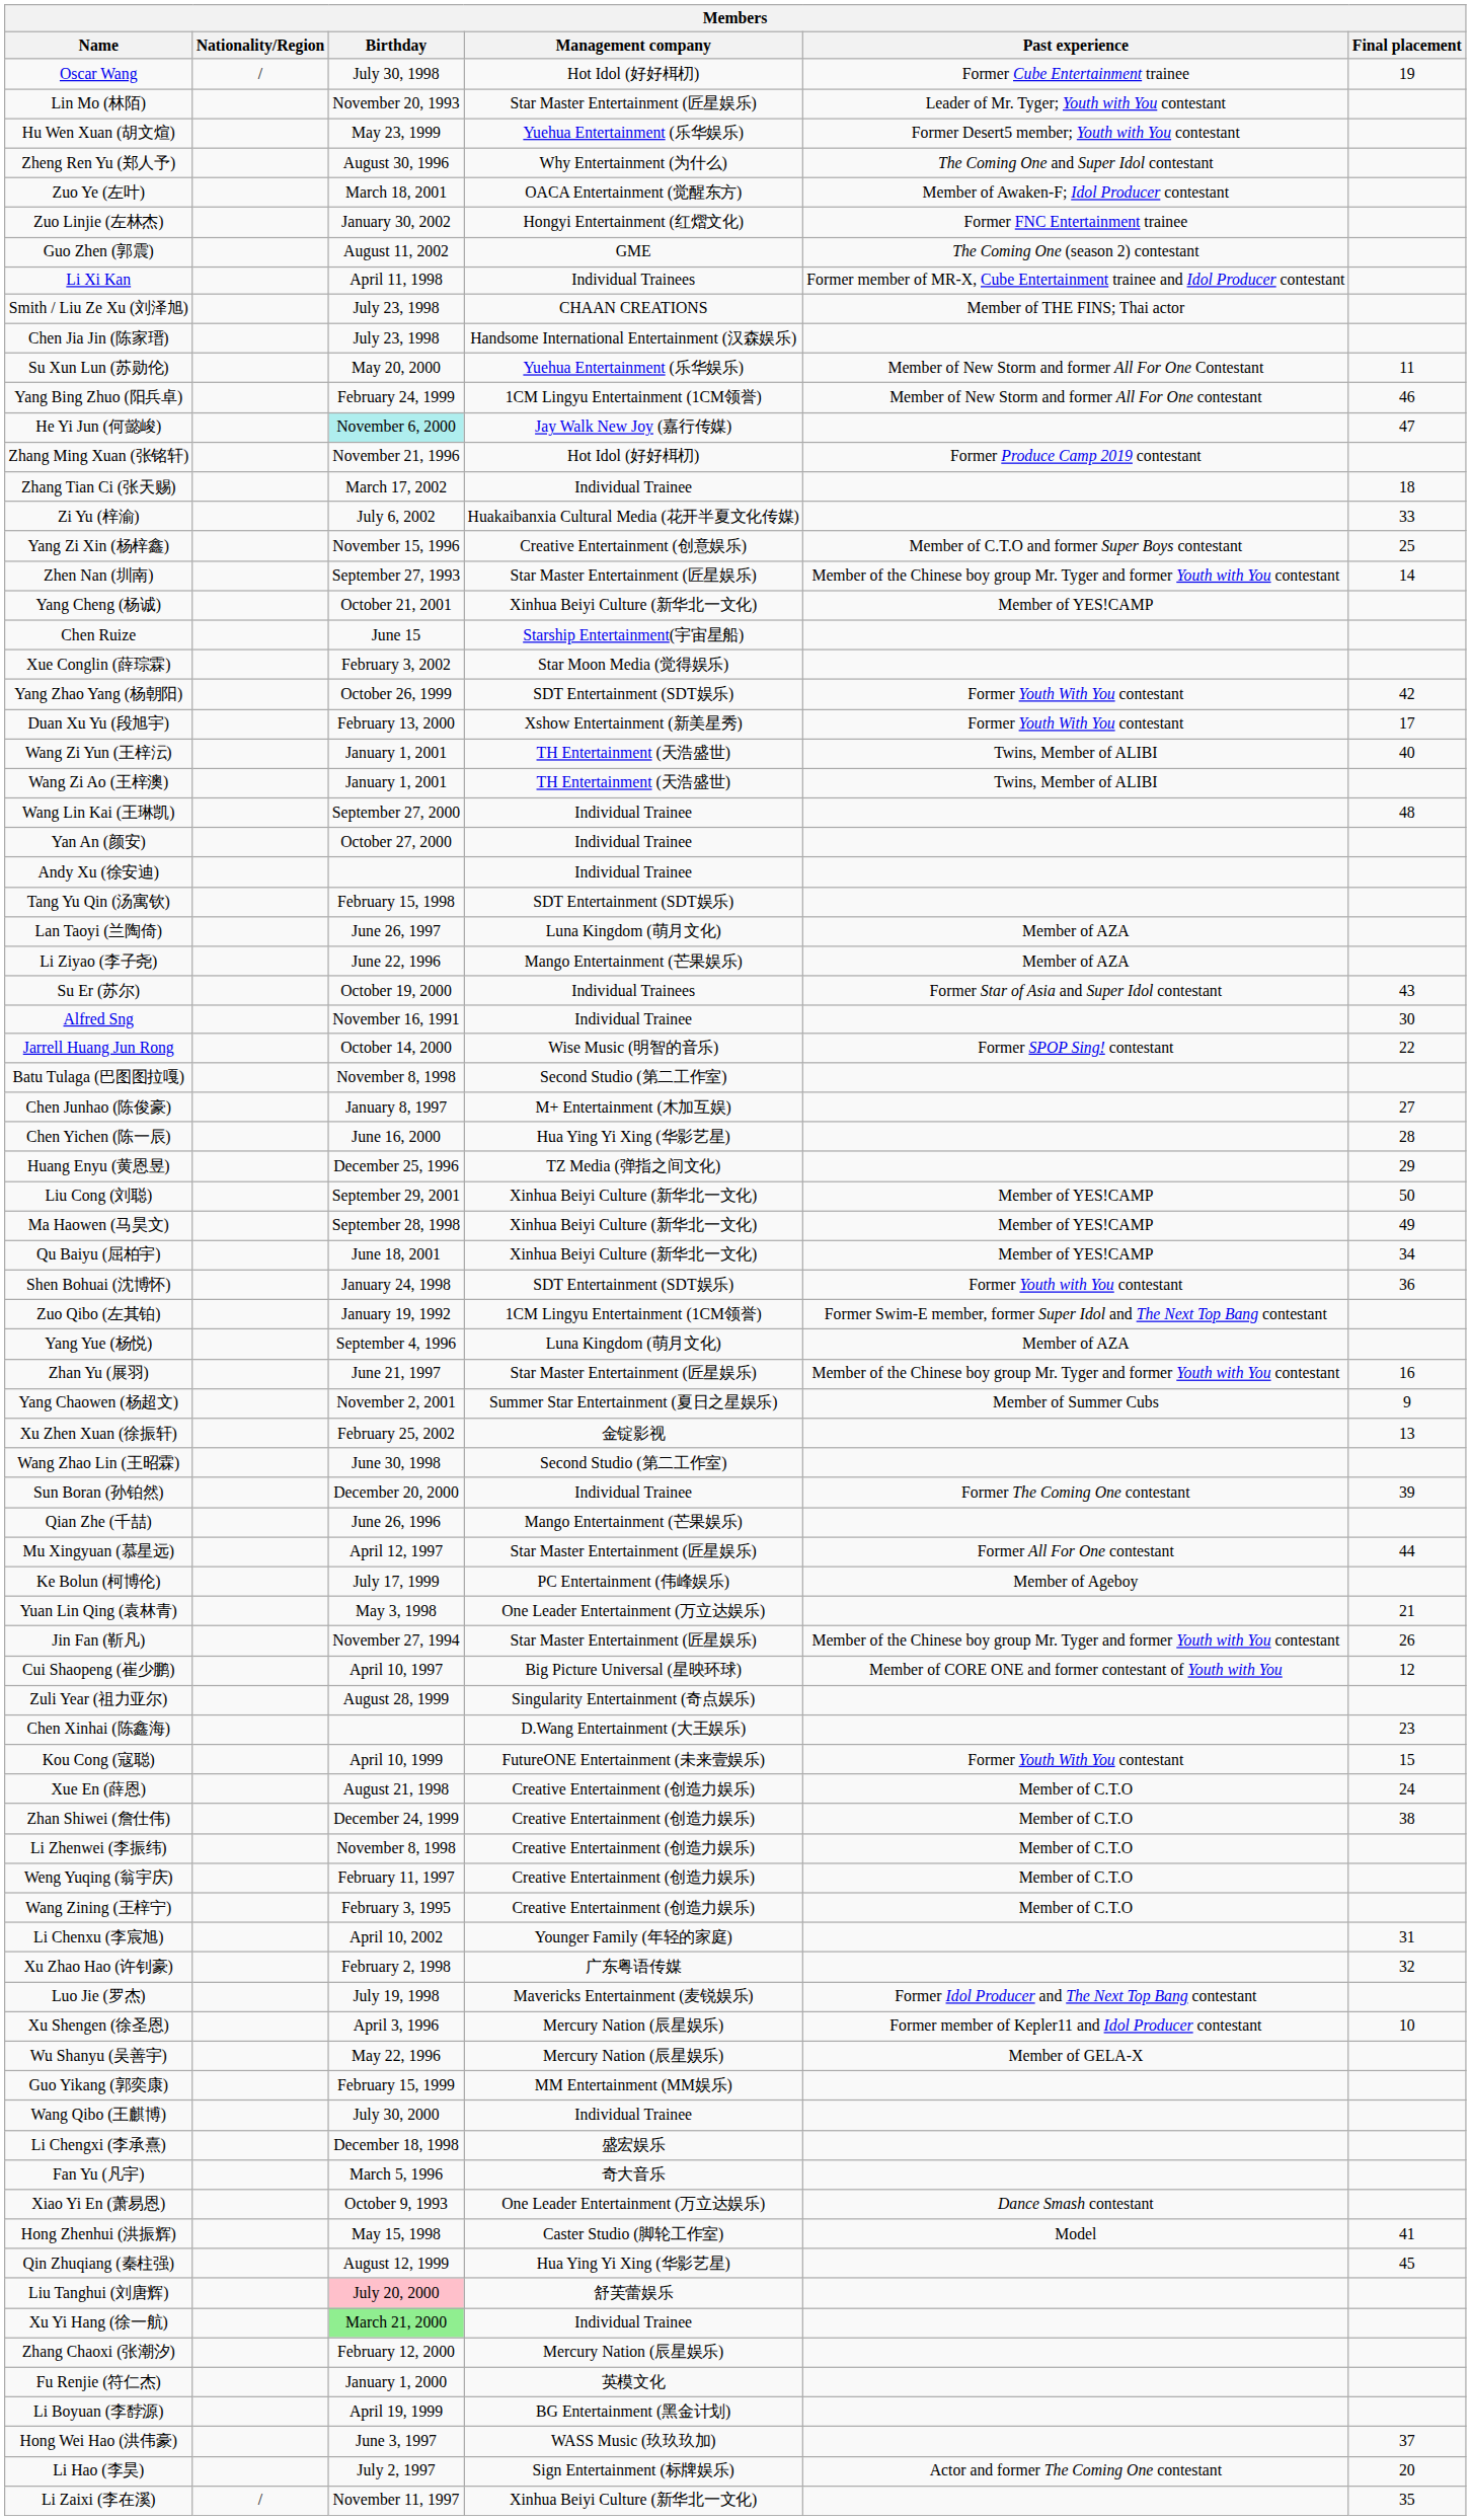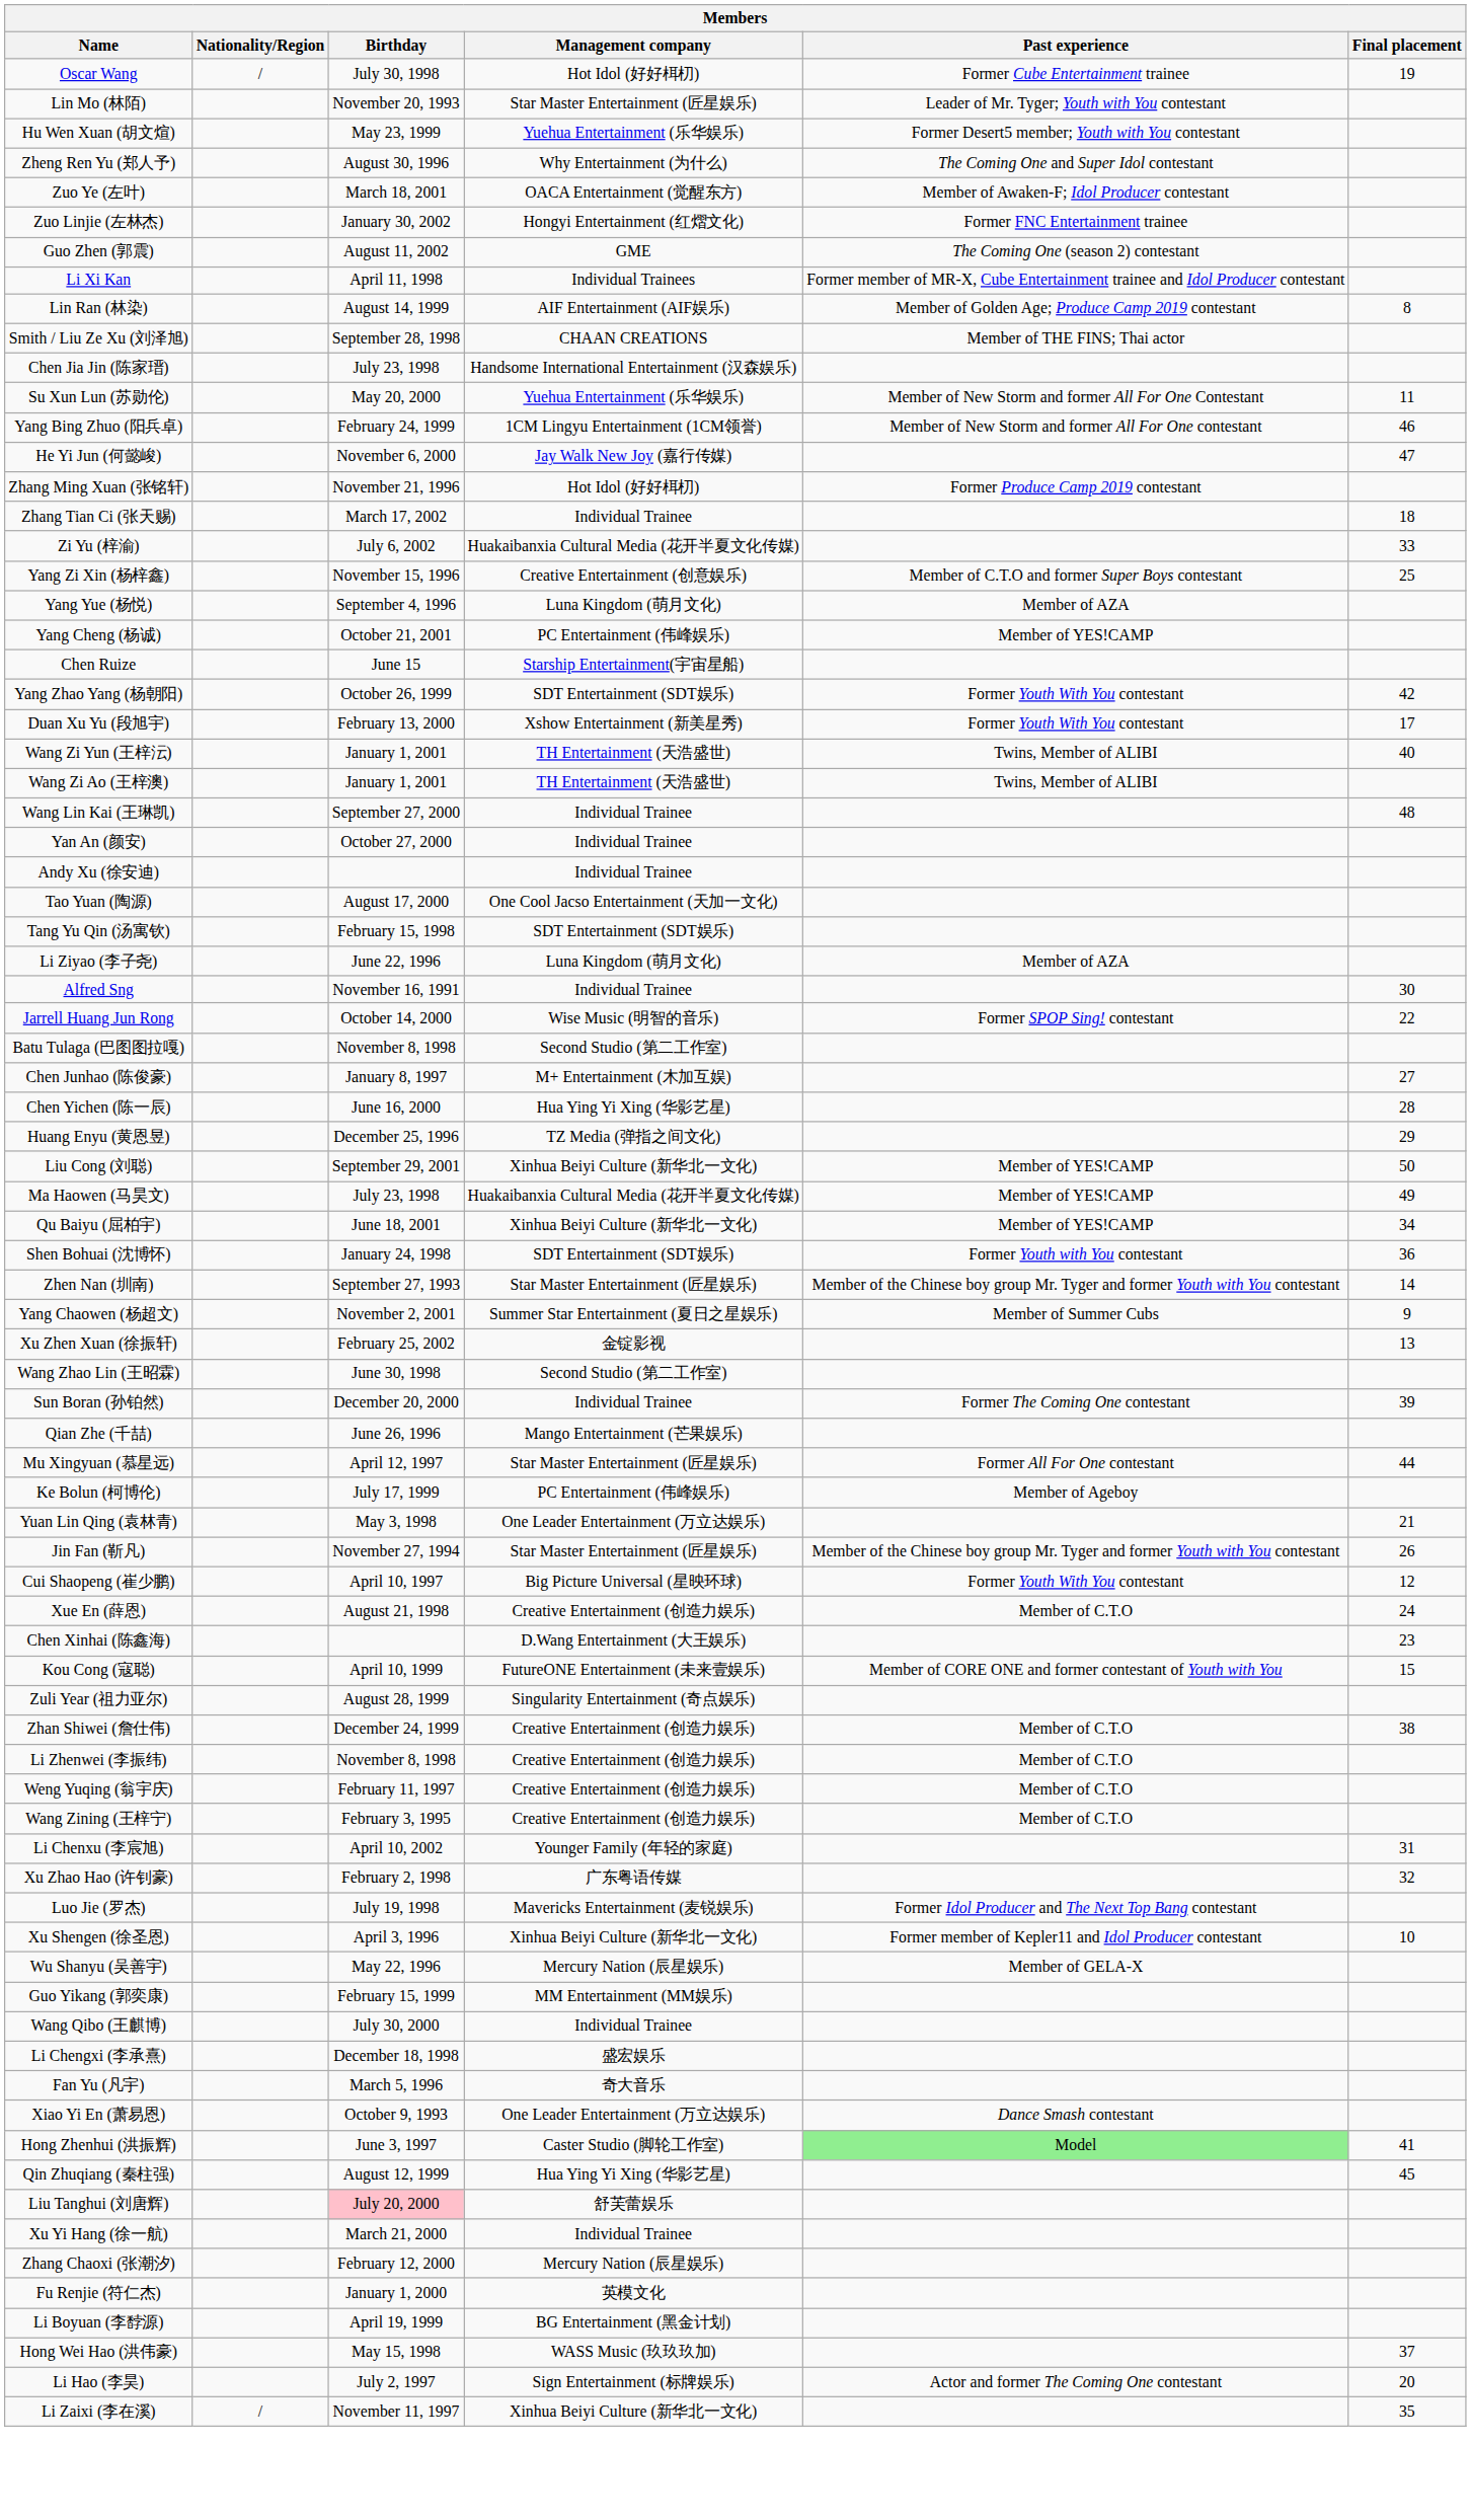+ row: Lin Ran (林染) | August 14, 1999 | AIF Entertainment (AIF娱乐) | Member of Golden Age; Produce Camp 2019 contestant | 8
Smith / Liu Ze Xu (刘泽旭) | Birthday: July 23, 1998 -> September 28, 1998
He Yi Jun (何懿峻) | Birthday: paleturquoise background -> no background
rows swapped: Yang Yue (杨悦) <-> Zhen Nan (圳南)
Yang Cheng (杨诚) | Management company: Xinhua Beiyi Culture (新华北一文化) -> PC Entertainment (伟峰娱乐)
- row: Xue Conglin (薛琮霖) | February 3, 2002 | Star Moon Media (觉得娱乐)
+ row: Tao Yuan (陶源) | August 17, 2000 | One Cool Jacso Entertainment (天加一文化)
- row: Lan Taoyi (兰陶倚) | June 26, 1997 | Luna Kingdom (萌月文化) | Member of AZA
Li Ziyao (李子尧) | Management company: Mango Entertainment (芒果娱乐) -> Luna Kingdom (萌月文化)
- row: Su Er (苏尔) | October 19, 2000 | Individual Trainees | Former Star of Asia and Super Idol contestant | 43
Ma Haowen (马昊文) | Birthday: September 28, 1998 -> July 23, 1998
Ma Haowen (马昊文) | Management company: Xinhua Beiyi Culture (新华北一文化) -> Huakaibanxia Cultural Media (花开半夏文化传媒)
- row: Zuo Qibo (左其铂) | January 19, 1992 | 1CM Lingyu Entertainment (1CM领誉) | Former Swim-E member, former Super Idol and The Next Top Bang contestant
- row: Zhan Yu (展羽) | June 21, 1997 | Star Master Entertainment (匠星娱乐) | Member of the Chinese boy group Mr. Tyger and former Youth with You contestant | 16
Cui Shaopeng (崔少鹏) | Past experience: Member of CORE ONE and former contestant of Youth with You -> Former Youth With You contestant
rows swapped: Zuli Year (祖力亚尔) <-> Xue En (薛恩)
Kou Cong (寇聪) | Past experience: Former Youth With You contestant -> Member of CORE ONE and former contestant of Youth with You
Xu Shengen (徐圣恩) | Management company: Mercury Nation (辰星娱乐) -> Xinhua Beiyi Culture (新华北一文化)
Hong Zhenhui (洪振辉) | Birthday: May 15, 1998 -> June 3, 1997
Hong Zhenhui (洪振辉) | Past experience: no background -> lightgreen background
Xu Yi Hang (徐一航) | Birthday: lightgreen background -> no background
Hong Wei Hao (洪伟豪) | Birthday: June 3, 1997 -> May 15, 1998
